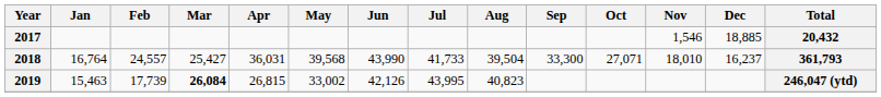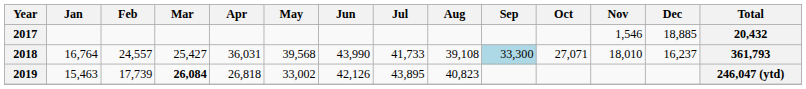2018 | Aug: 39,504 -> 39,108
2018 | Sep: no background -> lightblue background
2019 | Apr: 26,815 -> 26,818
2019 | Jul: 43,995 -> 43,895
